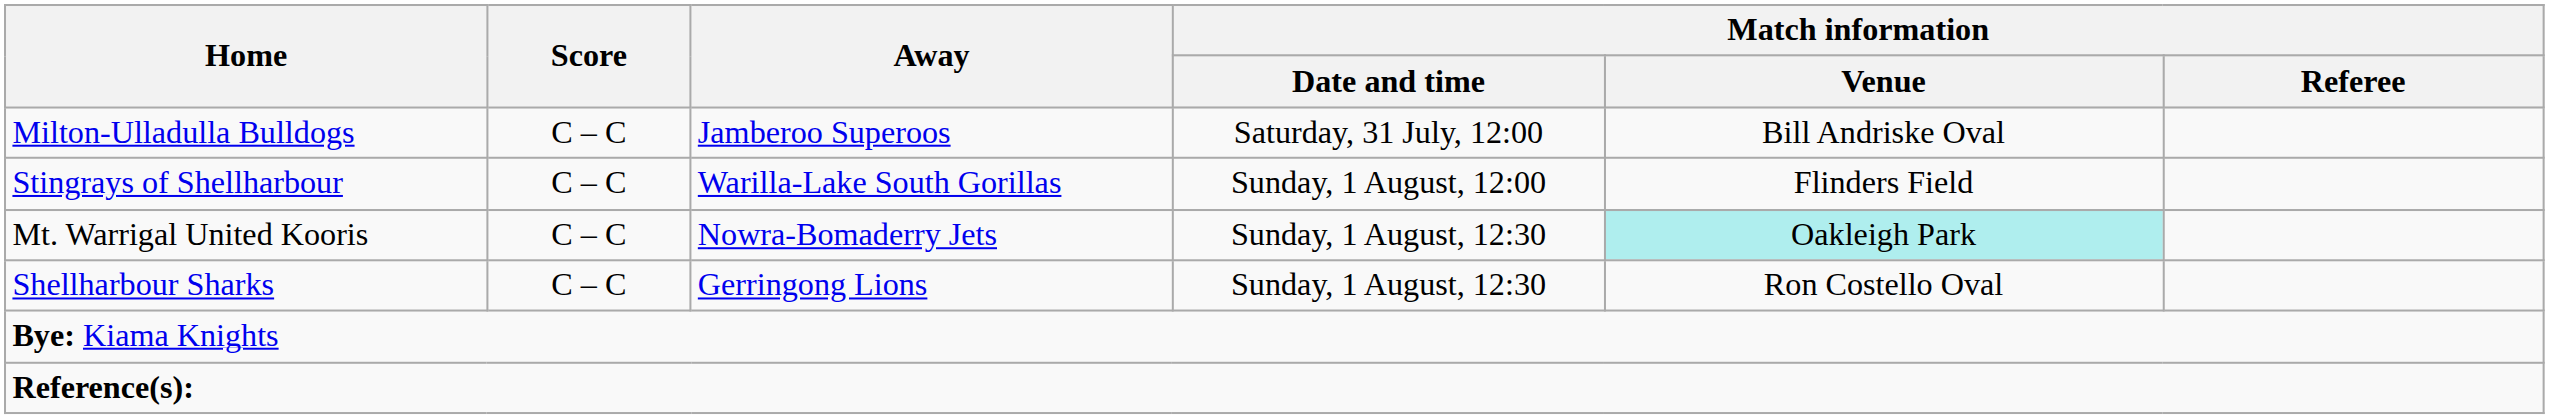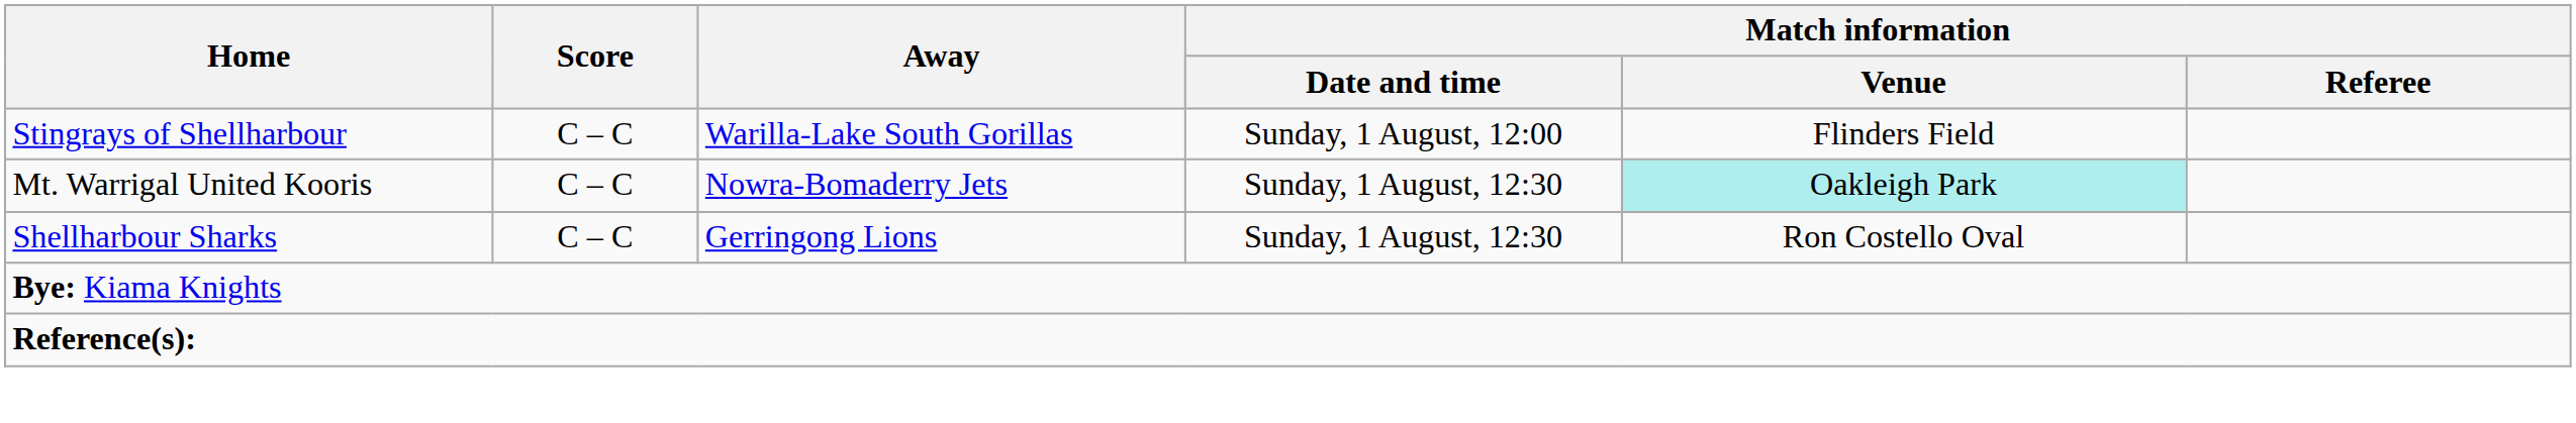- row: Milton-Ulladulla Bulldogs | C – C | Jamberoo Superoos | Saturday, 31 July, 12:00 | Bill Andriske Oval
